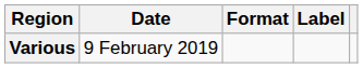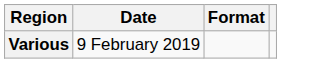- column: Label
